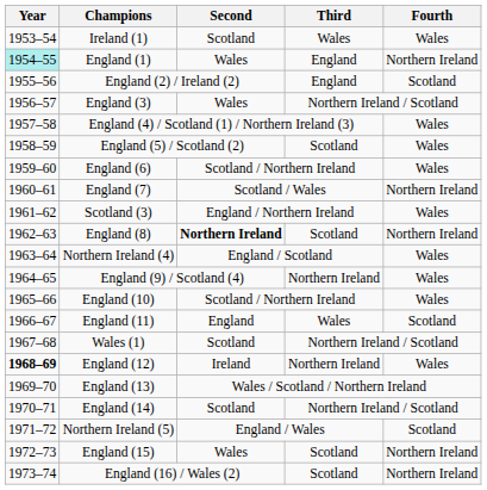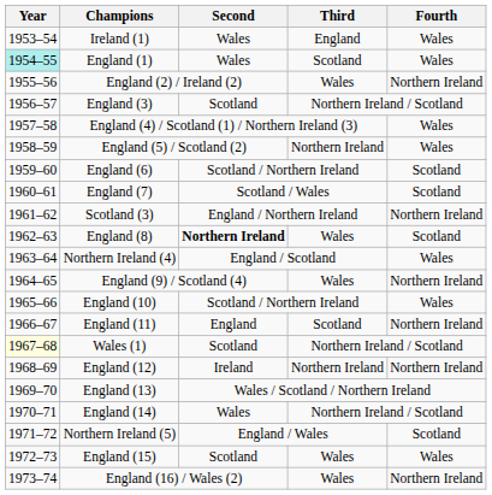Ireland (1) | Second: Scotland -> Wales
Ireland (1) | Third: Wales -> England
England (1) | Third: England -> Scotland
England (1) | Fourth: Northern Ireland -> Wales
England (2) / Ireland (2) | Third: England -> Wales
England (2) / Ireland (2) | Fourth: Scotland -> Northern Ireland
England (3) | Second: Wales -> Scotland
England (5) / Scotland (2) | Third: Scotland -> Northern Ireland
England (6) | Fourth: Wales -> Scotland
England (7) | Fourth: Northern Ireland -> Scotland
Scotland (3) | Fourth: Wales -> Northern Ireland
England (8) | Third: Scotland -> Wales
England (8) | Fourth: Northern Ireland -> Scotland
England (9) / Scotland (4) | Third: Northern Ireland -> Wales
England (9) / Scotland (4) | Fourth: Wales -> Northern Ireland
England (11) | Third: Wales -> Scotland
England (11) | Fourth: Scotland -> Northern Ireland
Wales (1) | Year: no background -> lightyellow background
England (12) | Year: bold -> normal
England (12) | Fourth: Wales -> Northern Ireland
England (14) | Second: Scotland -> Wales
England (15) | Second: Wales -> Scotland
England (15) | Third: Scotland -> Wales
England (15) | Fourth: Northern Ireland -> Wales
England (16) / Wales (2) | Third: Scotland -> Wales
